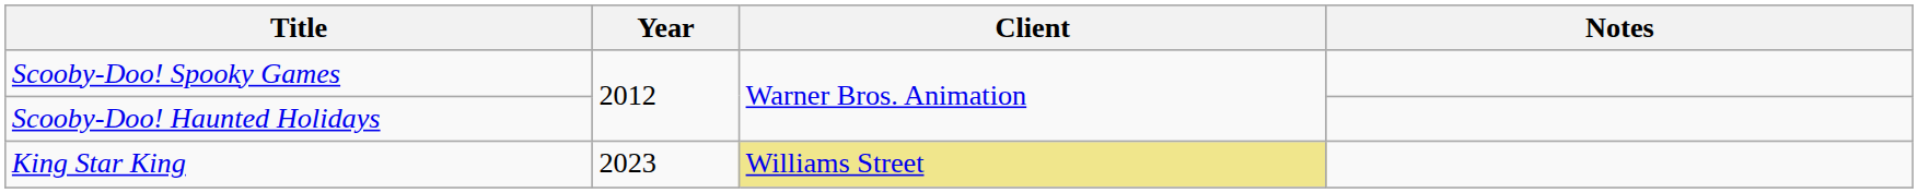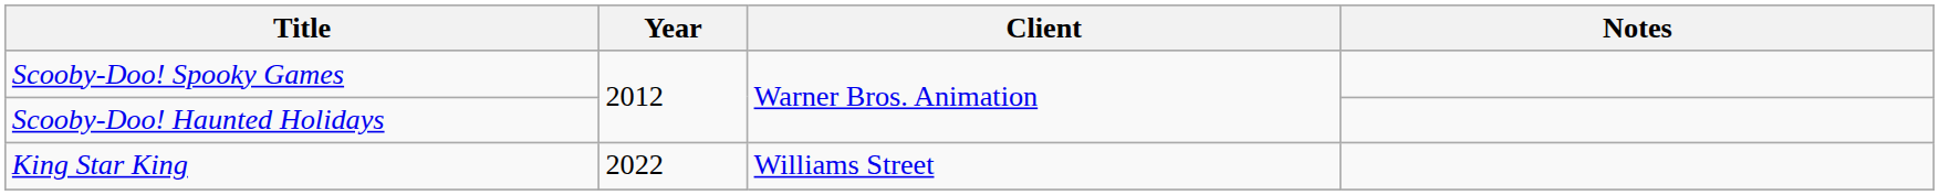King Star King | Year: 2023 -> 2022
King Star King | Client: khaki background -> no background
